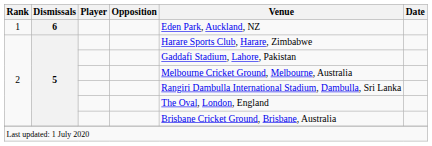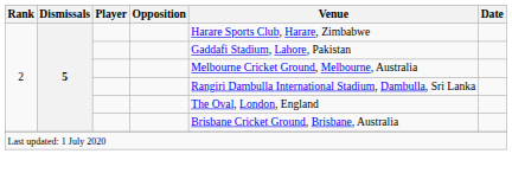- row: 1 | 6 | Eden Park, Auckland, NZ
